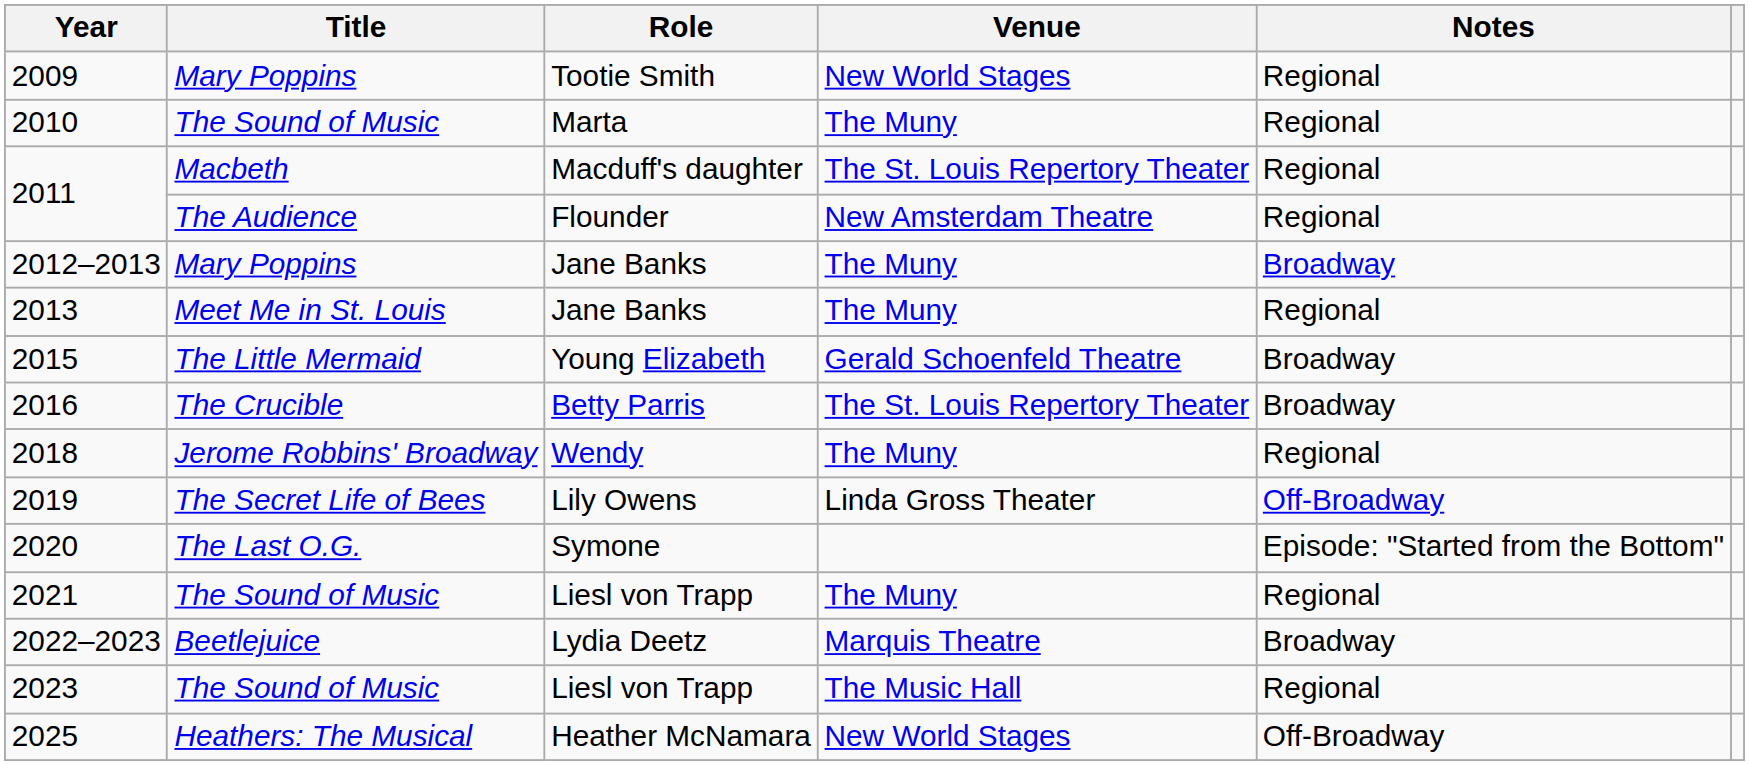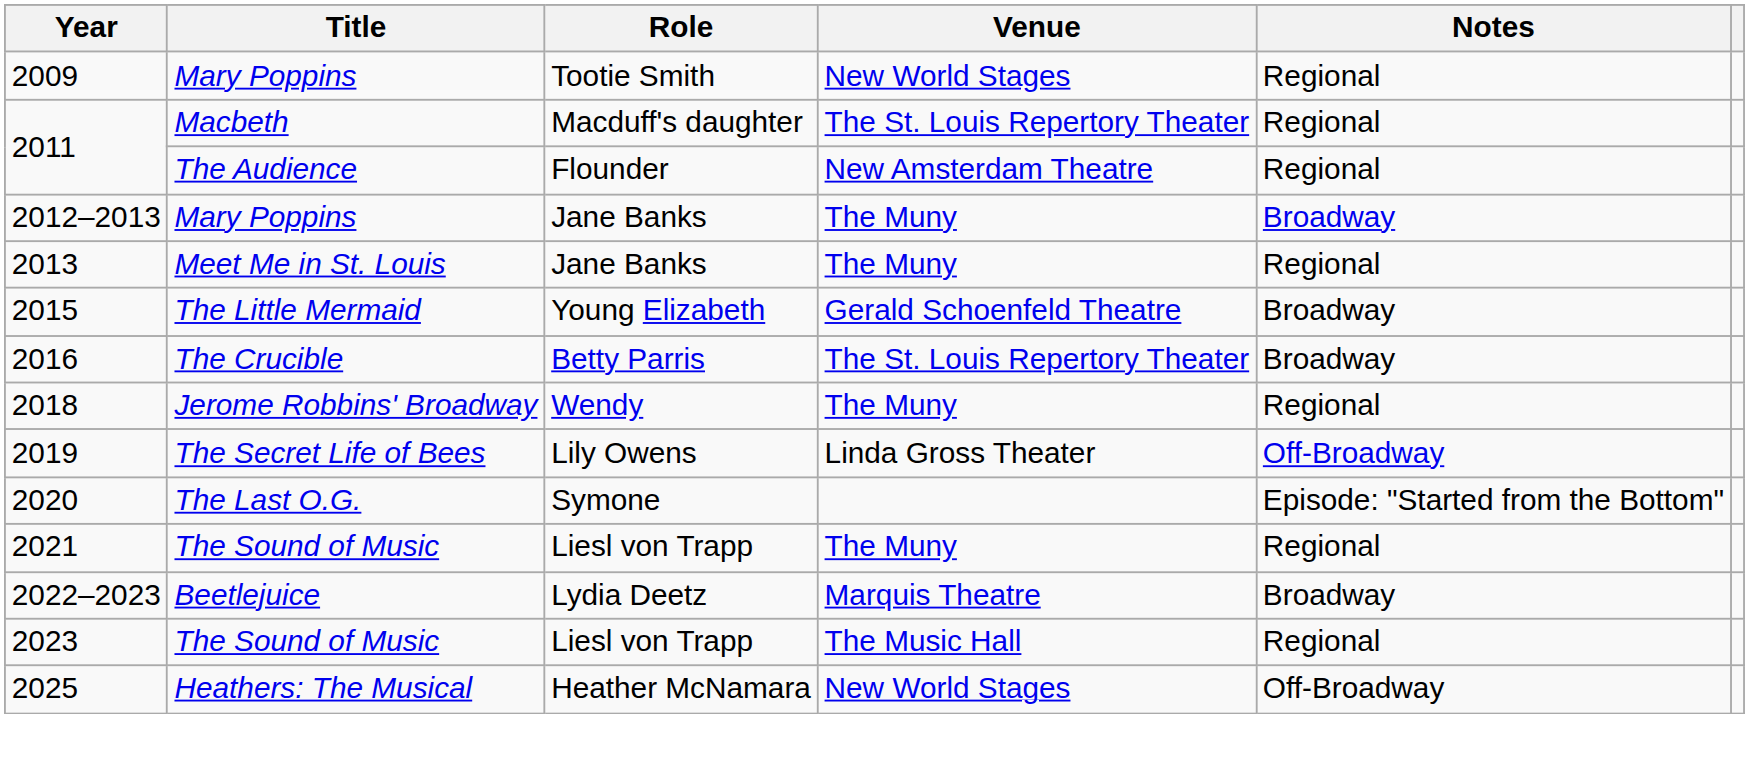- row: 2010 | The Sound of Music | Marta | The Muny | Regional
